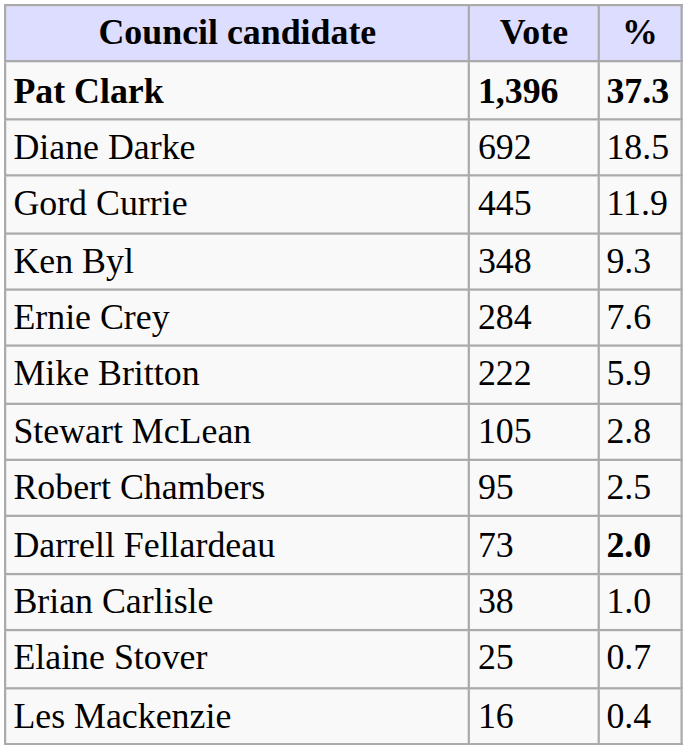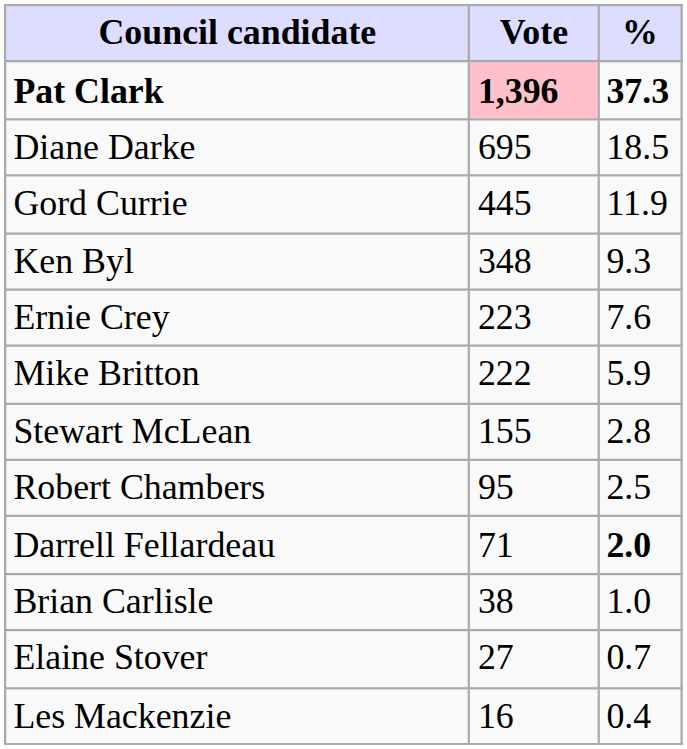Pat Clark | Vote: no background -> pink background
Diane Darke | Vote: 692 -> 695
Ernie Crey | Vote: 284 -> 223
Stewart McLean | Vote: 105 -> 155
Darrell Fellardeau | Vote: 73 -> 71
Elaine Stover | Vote: 25 -> 27
